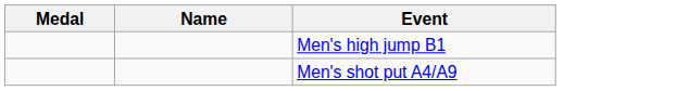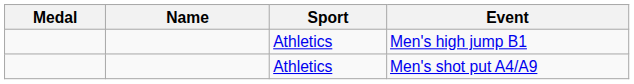+ column: Sport | Athletics | Athletics
